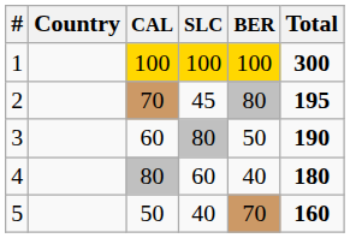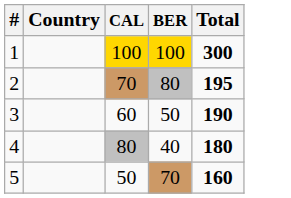- column: SLC | 100 | 45 | 80 | 60 | 40
